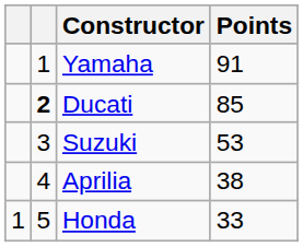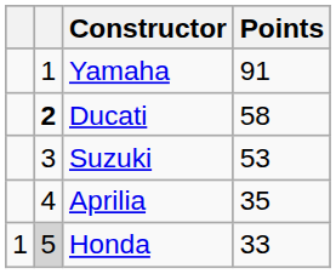Ducati | Points: 85 -> 58
Aprilia | Points: 38 -> 35
Honda | column 2: no background -> lightgrey background
